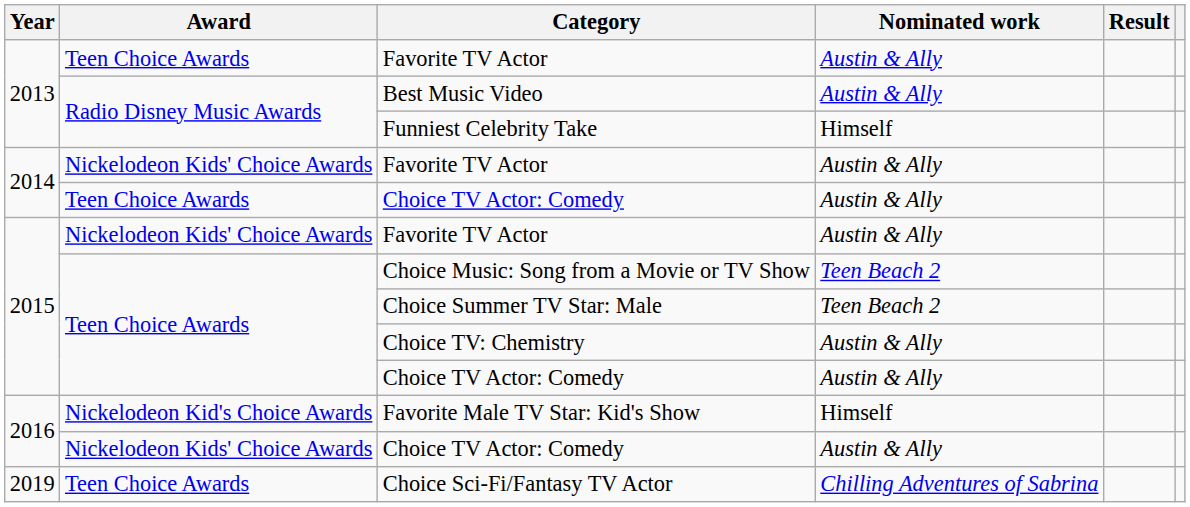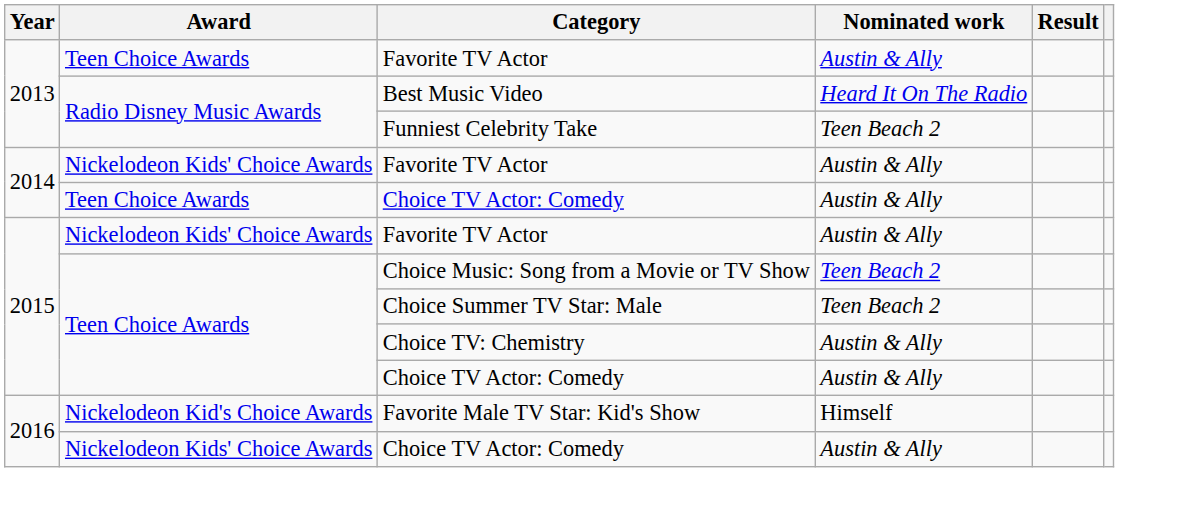Best Music Video | Nominated work: Austin & Ally -> Heard It On The Radio
Funniest Celebrity Take | Nominated work: Himself -> Teen Beach 2
- row: 2019 | Teen Choice Awards | Choice Sci-Fi/Fantasy TV Actor | Chilling Adventures of Sabrina
